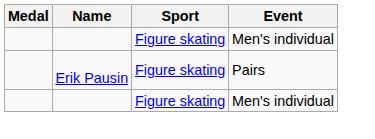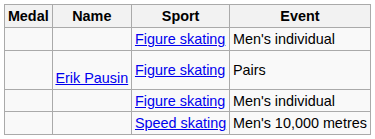+ row: Speed skating | Men's 10,000 metres
